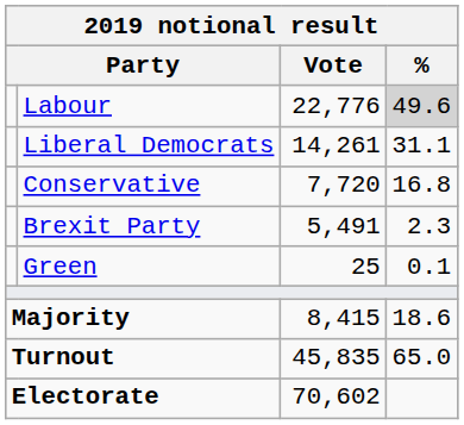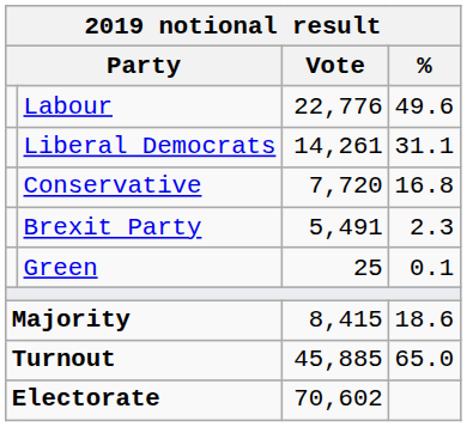Labour | %: lightgrey background -> no background
Turnout | Vote: 45,835 -> 45,885
